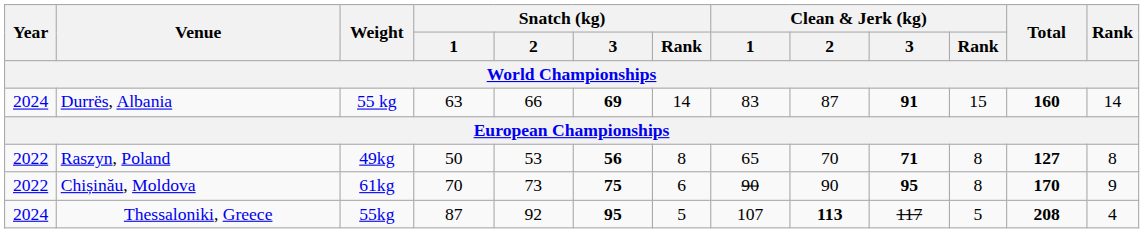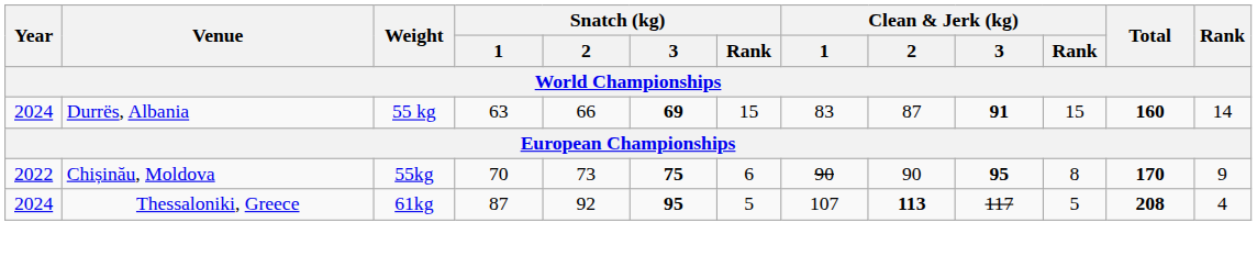Durrës, Albania | Snatch (kg) / Rank: 14 -> 15
- row: 2022 | Raszyn, Poland | 49kg | 50 | 53 | 56 | 8 | 65 | 70 | 71 | 8 | 127 | 8
Chișinău, Moldova | Weight: 61kg -> 55kg
Thessaloniki, Greece | Weight: 55kg -> 61kg
